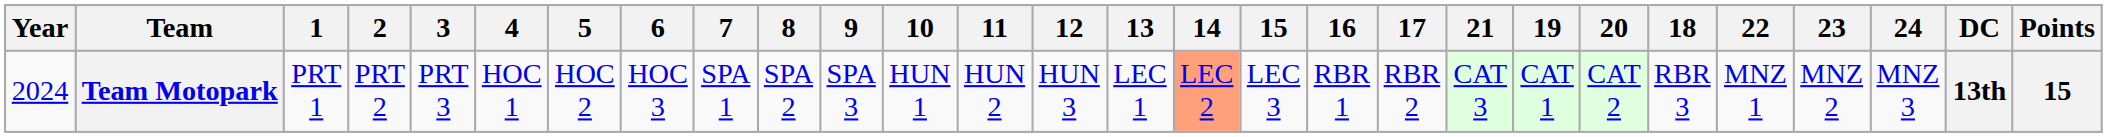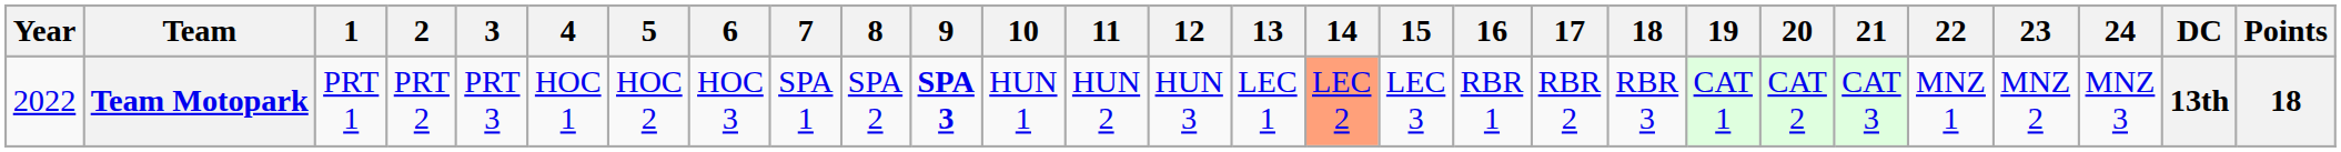columns swapped: 18 <-> 21
Team Motopark | Year: 2024 -> 2022
Team Motopark | 9: normal -> bold
Team Motopark | Points: 15 -> 18
